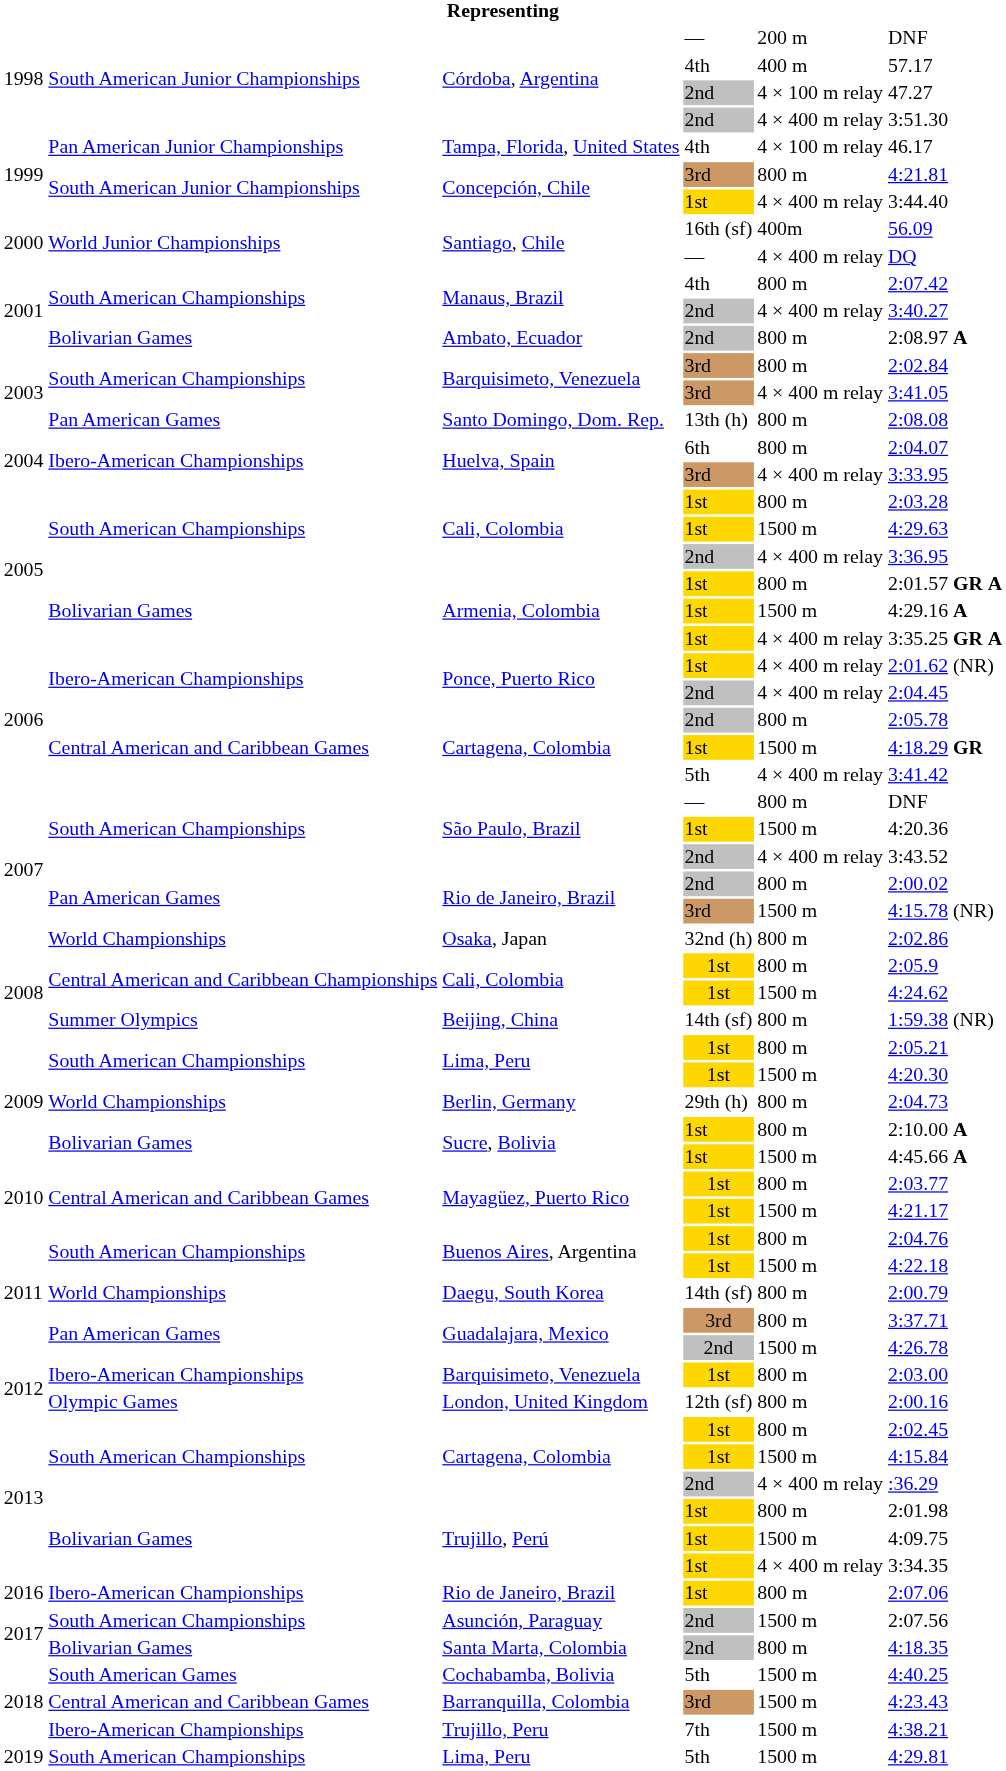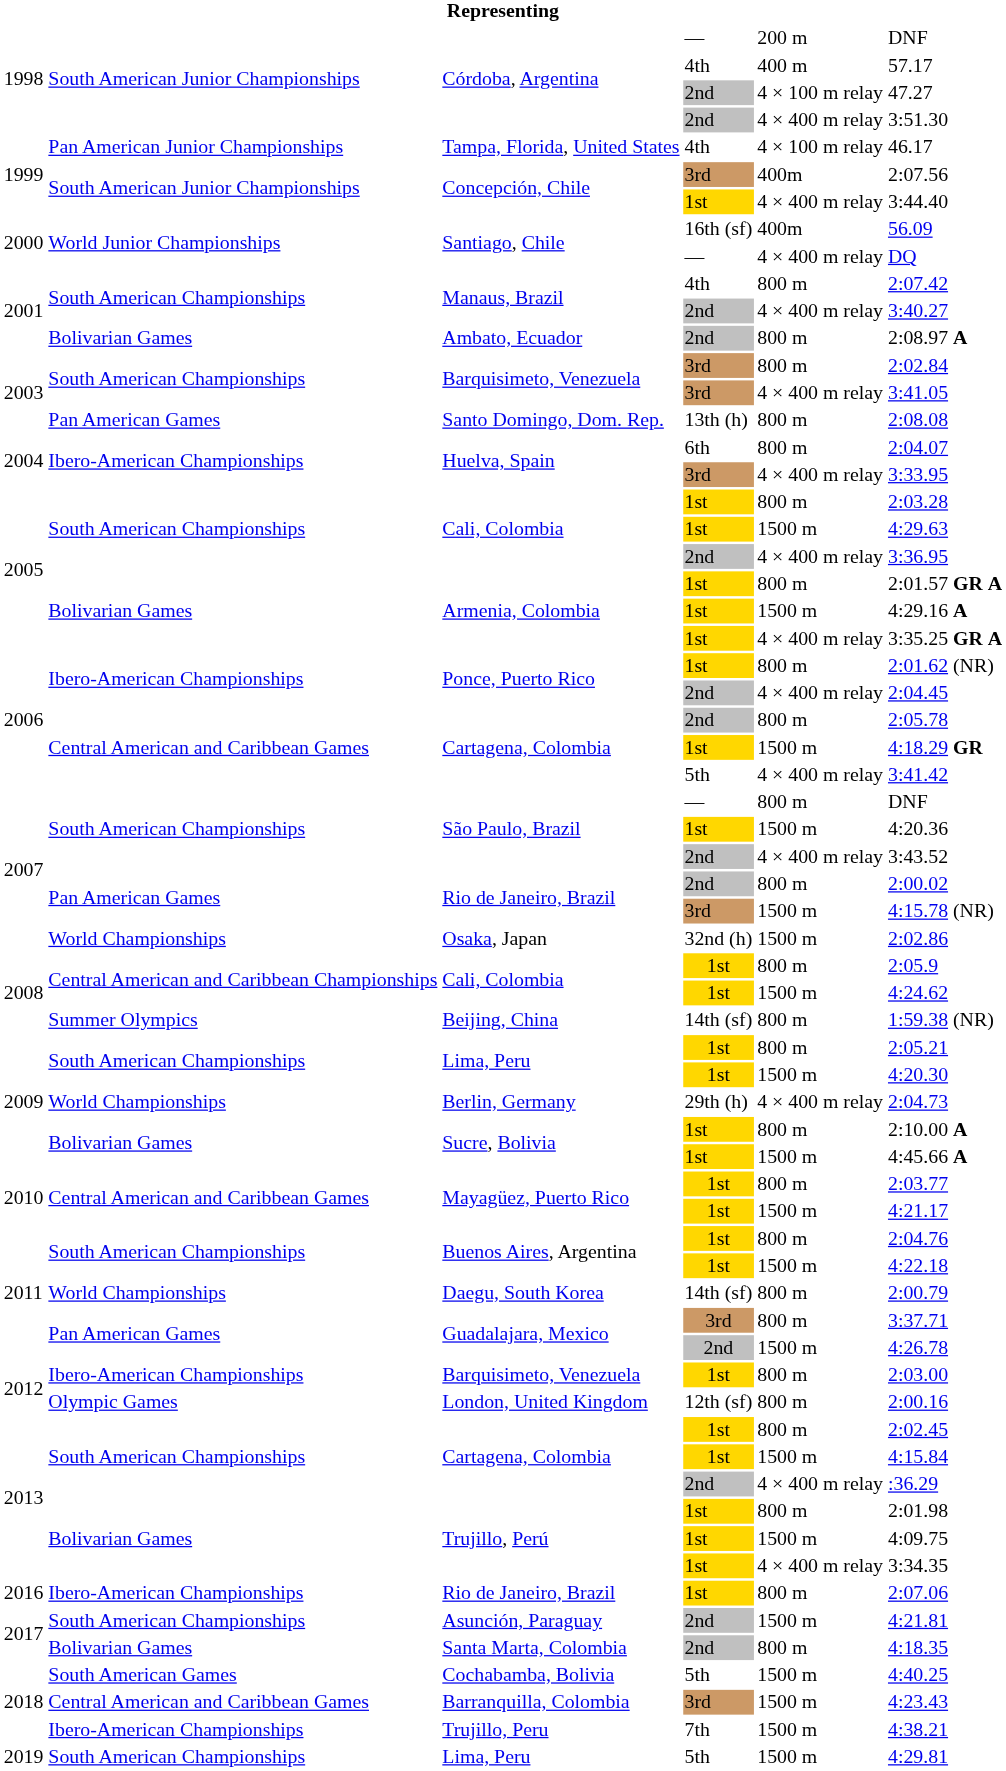Concepción, Chile / 3rd | column 5: 800 m -> 400m
Concepción, Chile / 3rd | column 6: 4:21.81 -> 2:07.56
Ponce, Puerto Rico / 1st | column 5: 4 × 400 m relay -> 800 m
Osaka, Japan | column 5: 800 m -> 1500 m
Berlin, Germany | column 5: 800 m -> 4 × 400 m relay
Asunción, Paraguay | column 6: 2:07.56 -> 4:21.81
